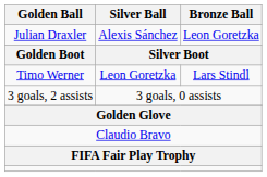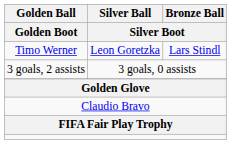- row: Julian Draxler | Alexis Sánchez | Leon Goretzka
